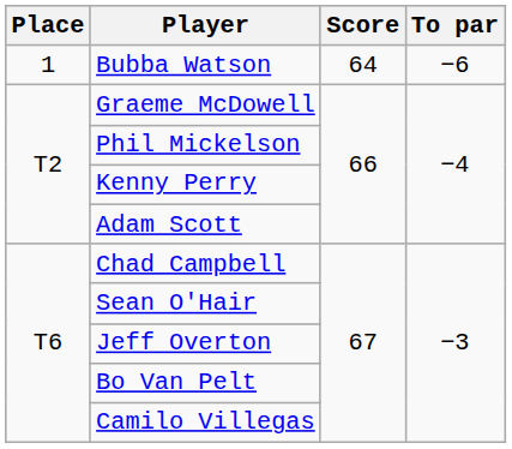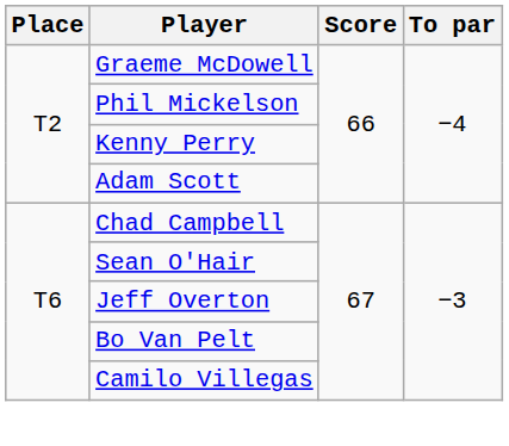- row: 1 | Bubba Watson | 64 | −6
